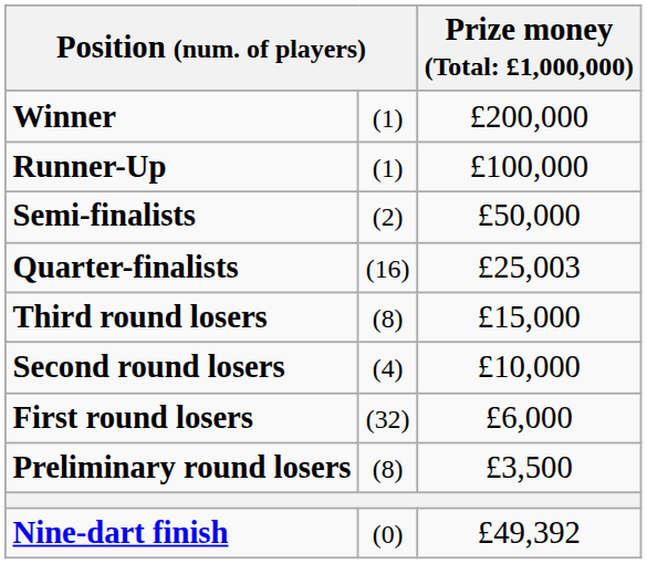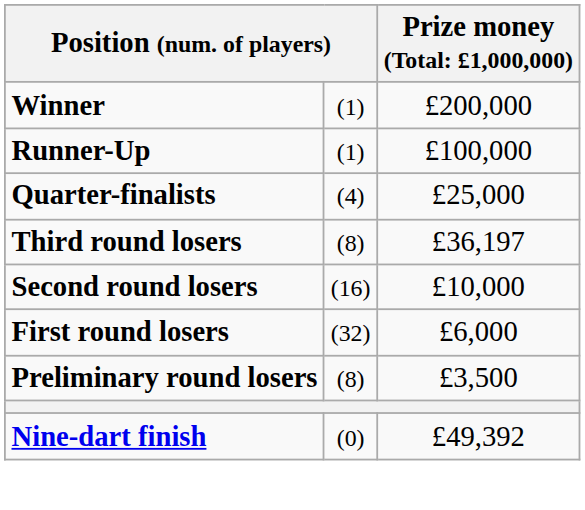- row: Semi-finalists | (2) | £50,000
Quarter-finalists | column 2: (16) -> (4)
Quarter-finalists | column 3: £25,003 -> £25,000
Third round losers | column 3: £15,000 -> £36,197
Second round losers | column 2: (4) -> (16)
